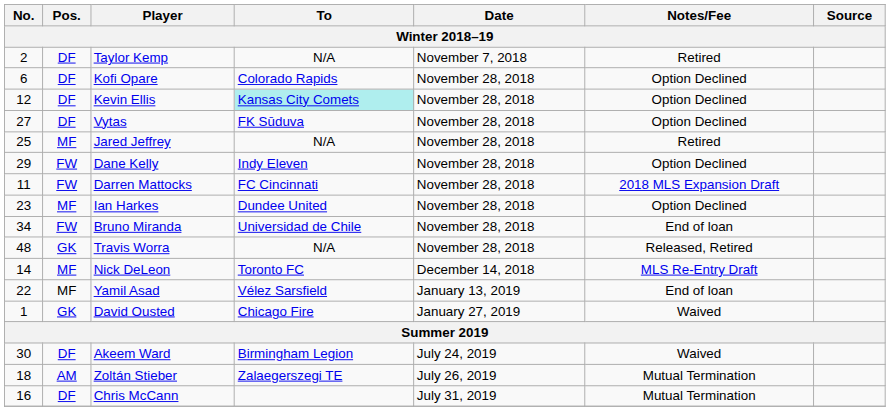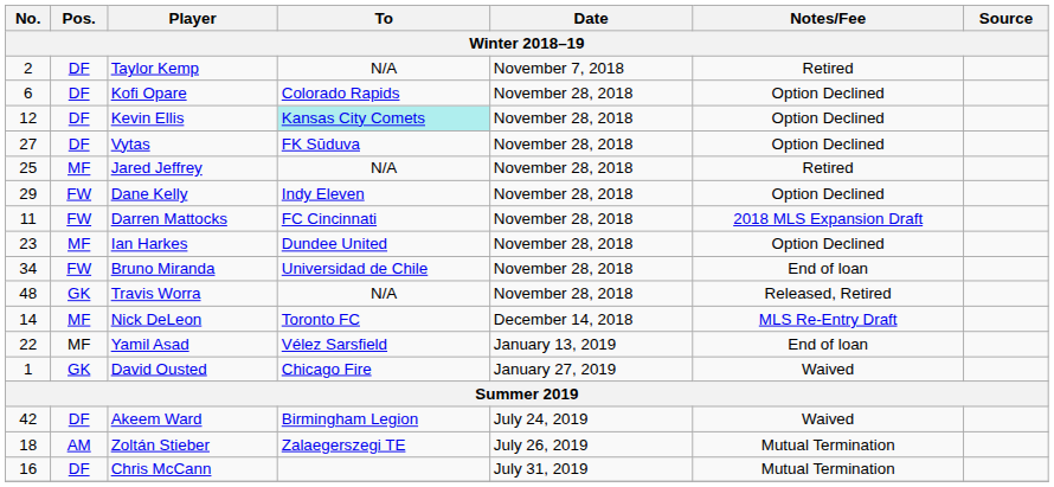Akeem Ward | No.: 30 -> 42
